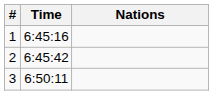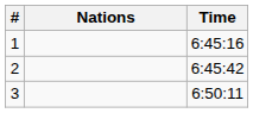columns swapped: Nations <-> Time
